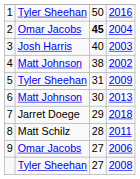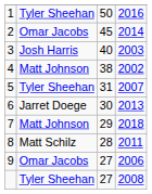2 | column 3: bold -> normal
2 | column 4: 2004 -> 2014
5 | column 4: 2009 -> 2007
6 | column 2: Matt Johnson -> Jarret Doege
7 | column 2: Jarret Doege -> Matt Johnson
